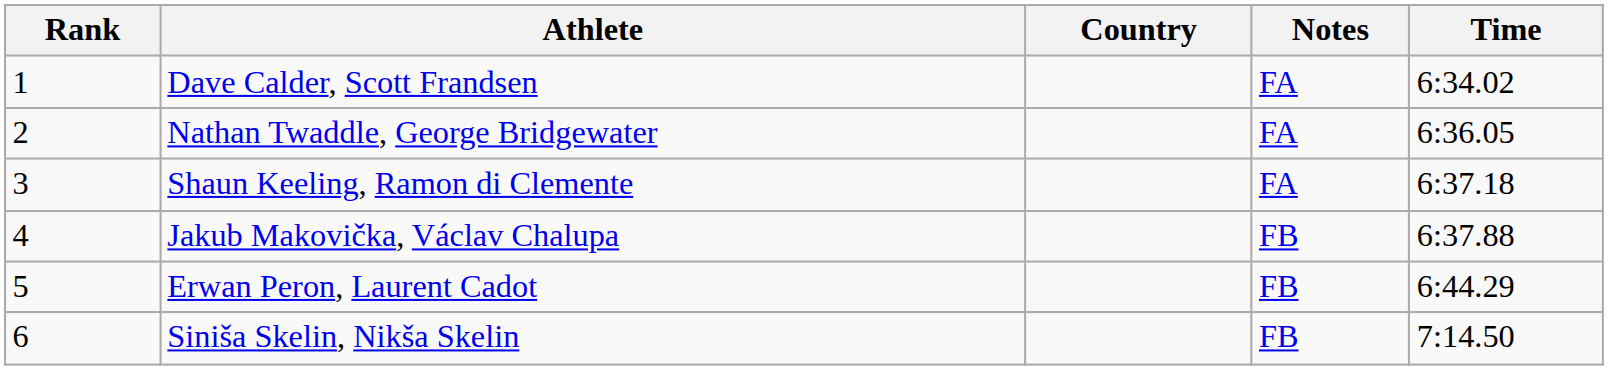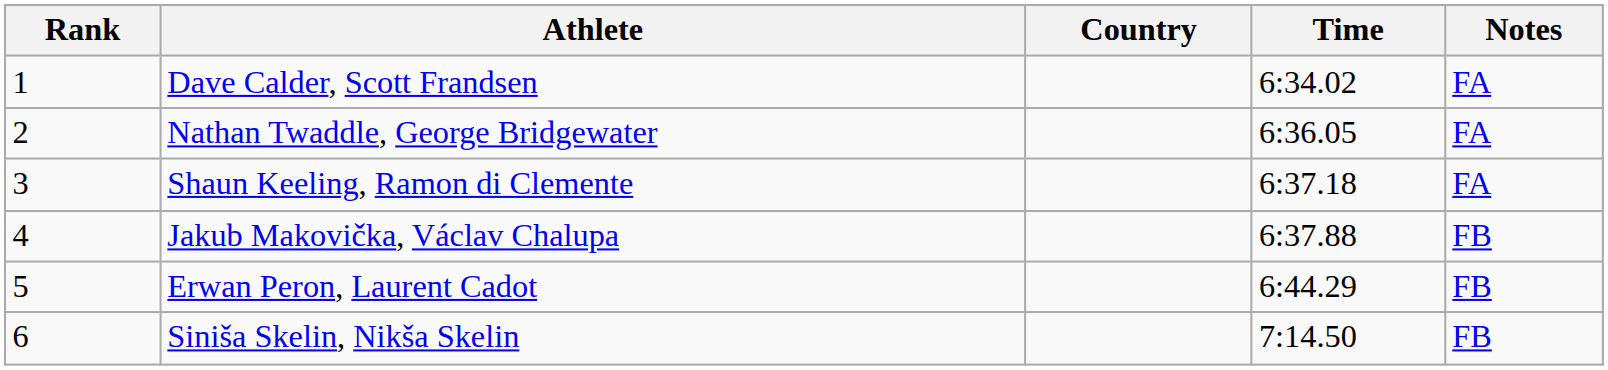columns swapped: Time <-> Notes
